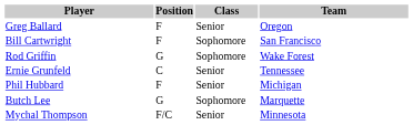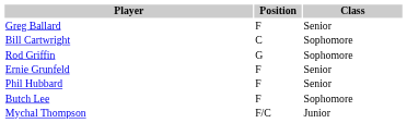- column: Team | Oregon | San Francisco | Wake Forest | Tennessee | Michigan | Marquette | Minnesota
Bill Cartwright | Position: F -> C
Ernie Grunfeld | Position: C -> F
Butch Lee | Position: G -> F
Mychal Thompson | Class: Senior -> Junior
